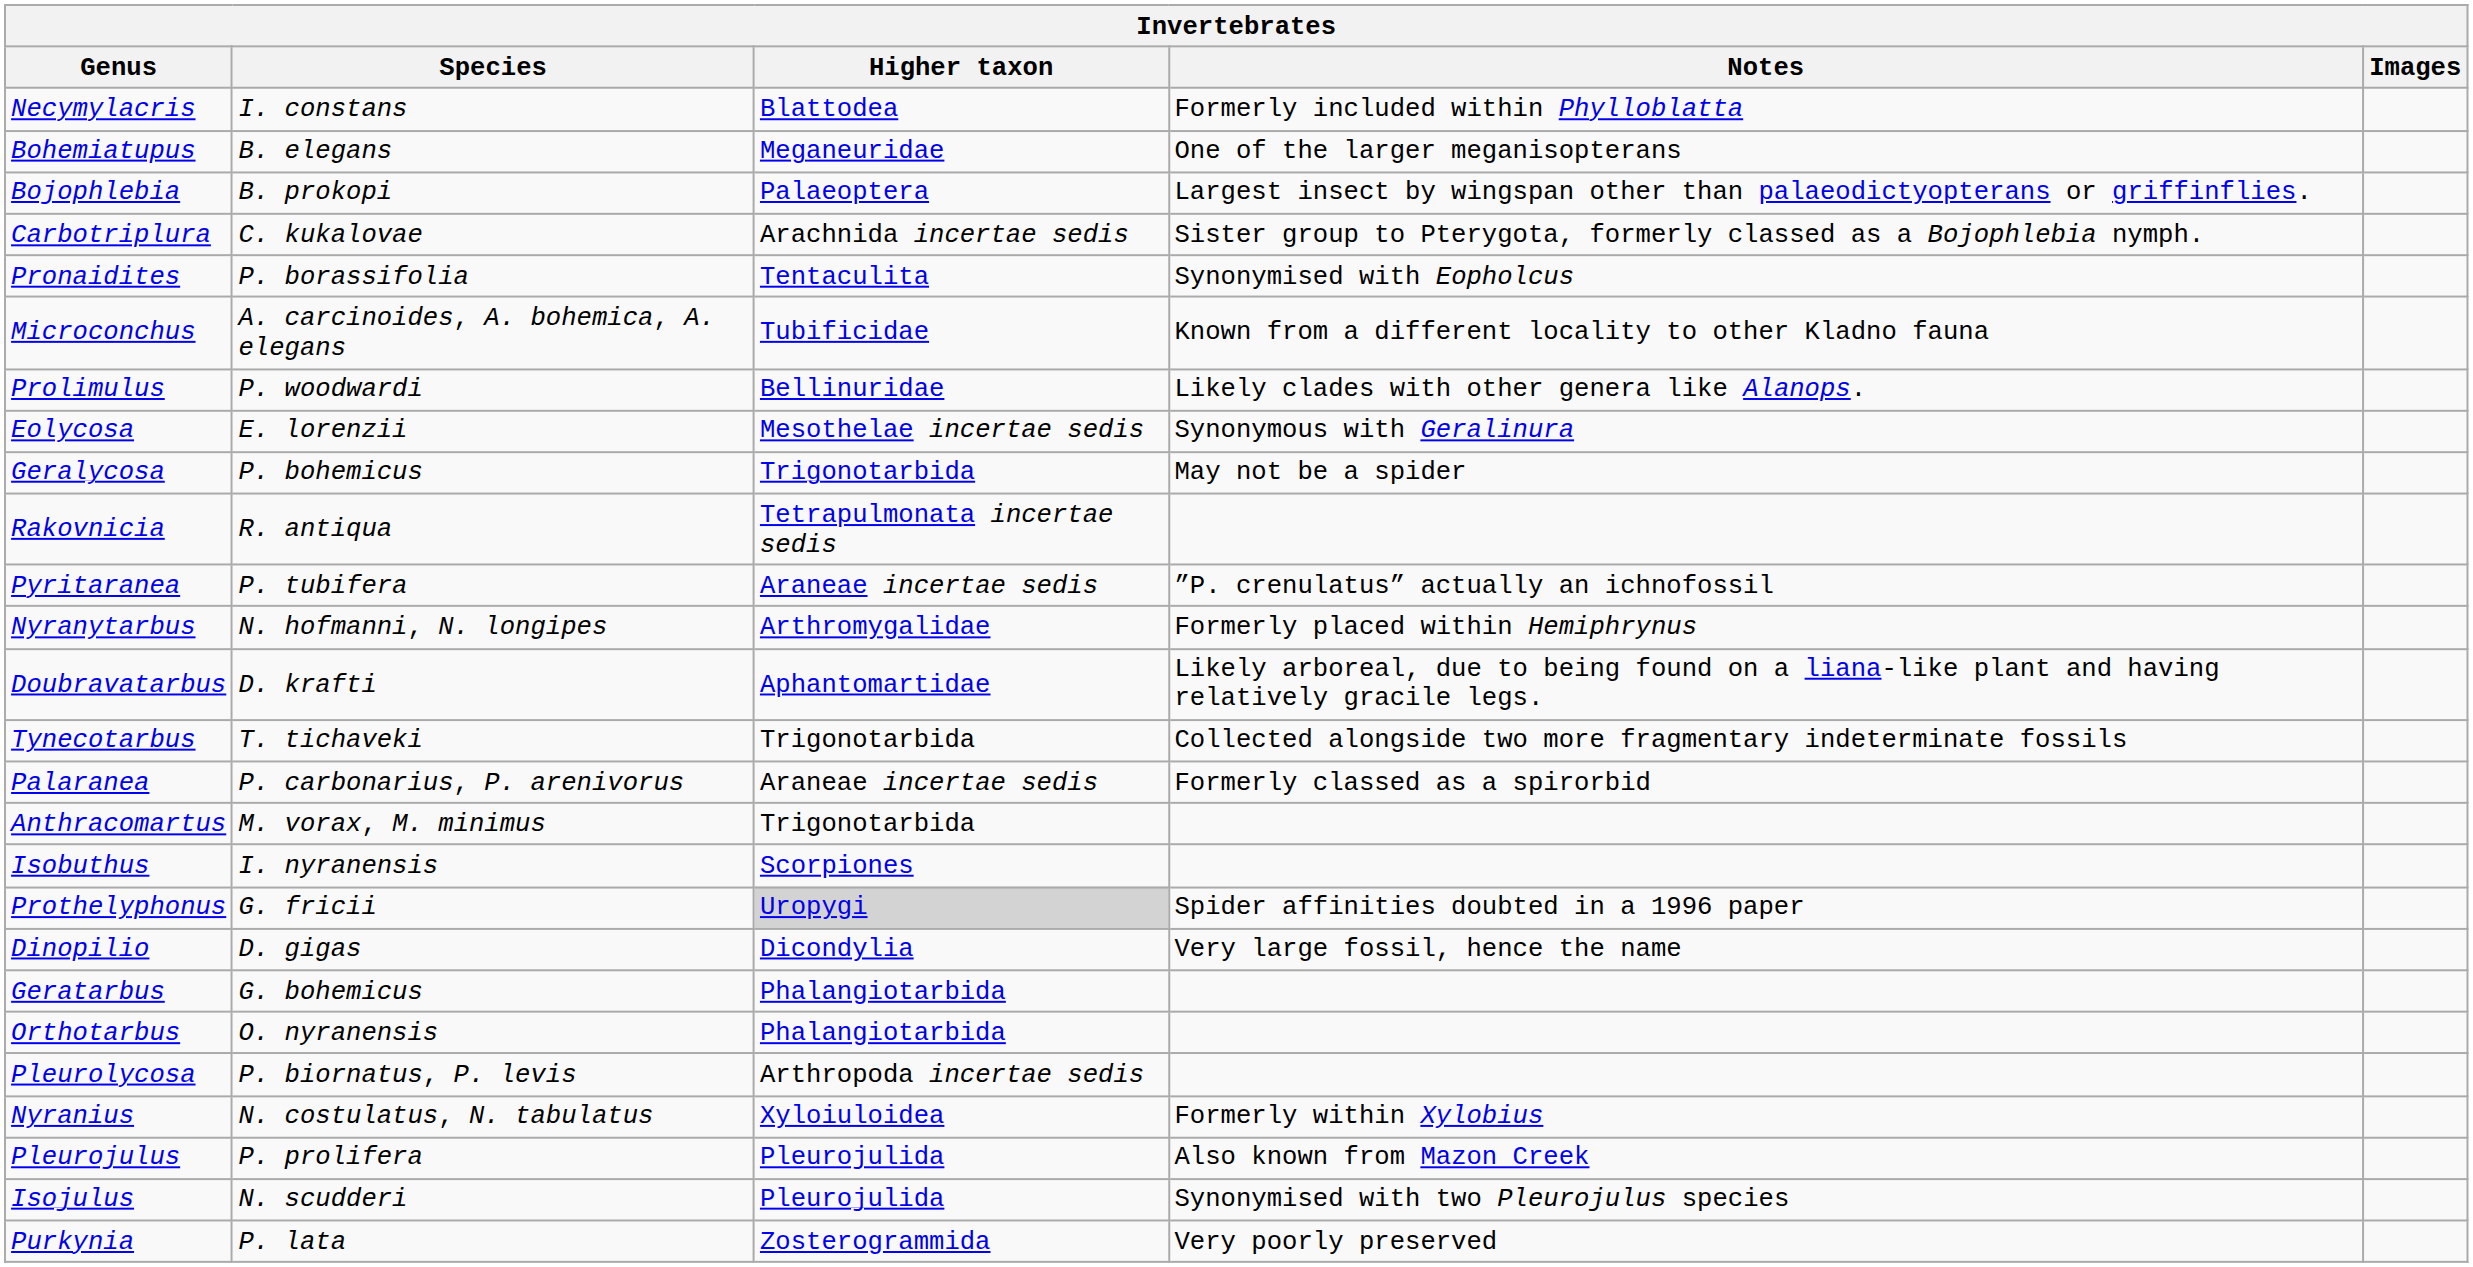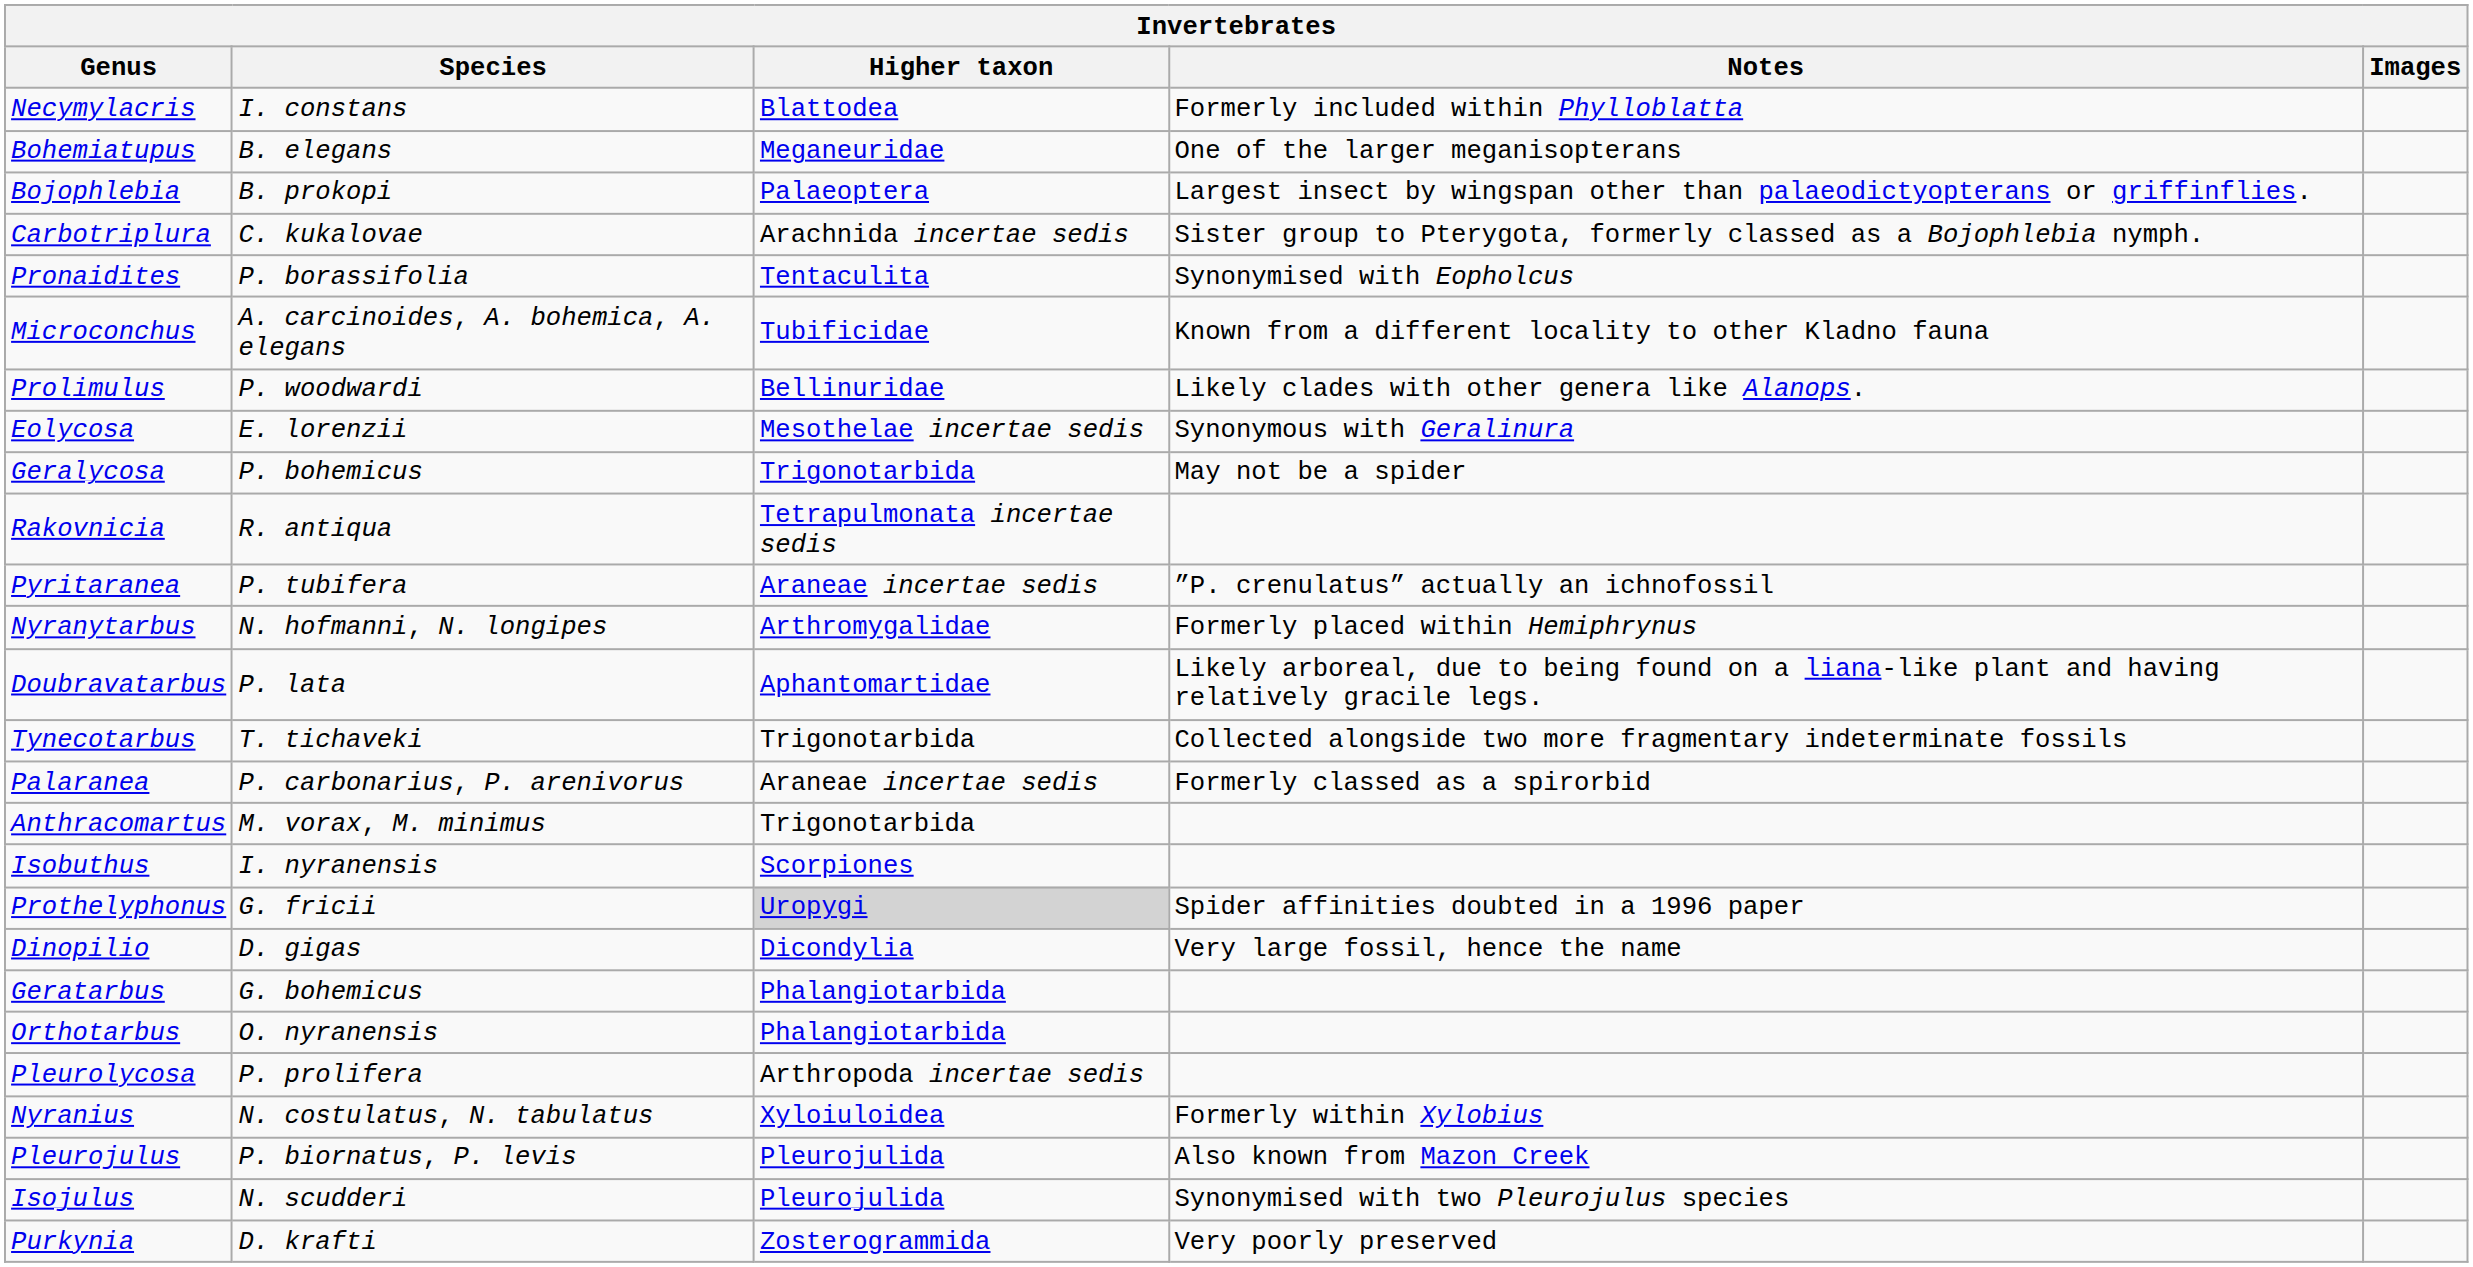Doubravatarbus | Species: D. krafti -> P. lata
Pleurolycosa | Species: P. biornatus, P. levis -> P. prolifera
Pleurojulus | Species: P. prolifera -> P. biornatus, P. levis
Purkynia | Species: P. lata -> D. krafti
